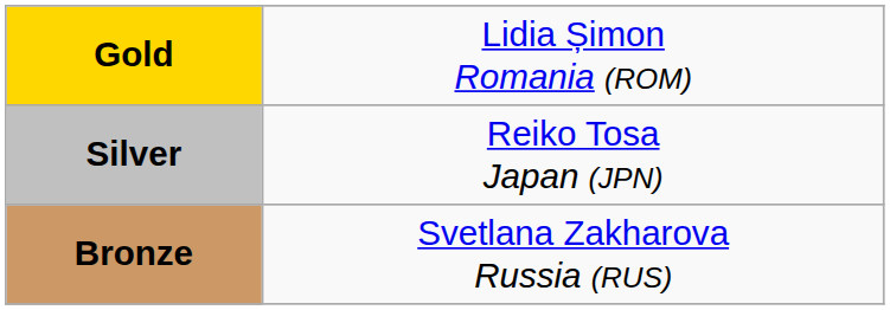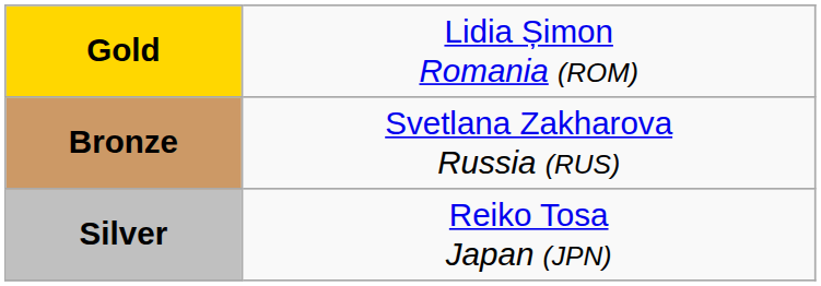rows swapped: Silver <-> Bronze
